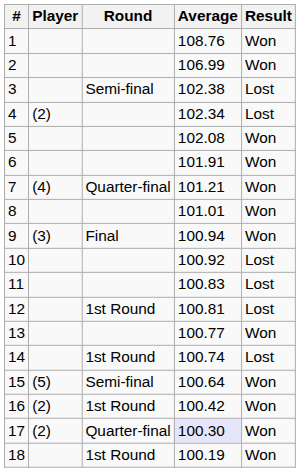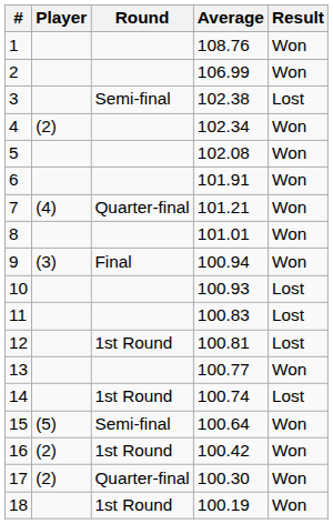4 | Result: Lost -> Won
10 | Average: 100.92 -> 100.93
17 | Average: lavender background -> no background
